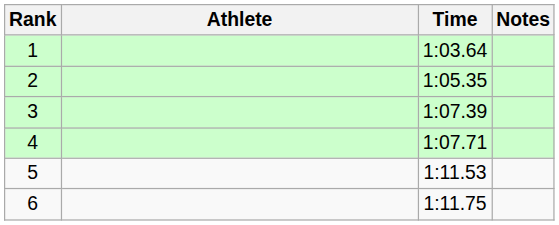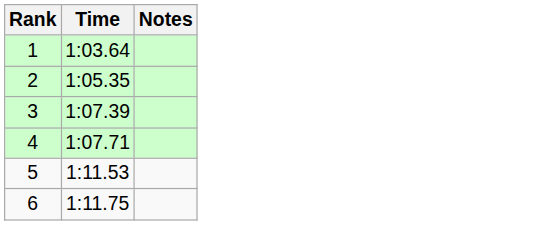- column: Athlete
